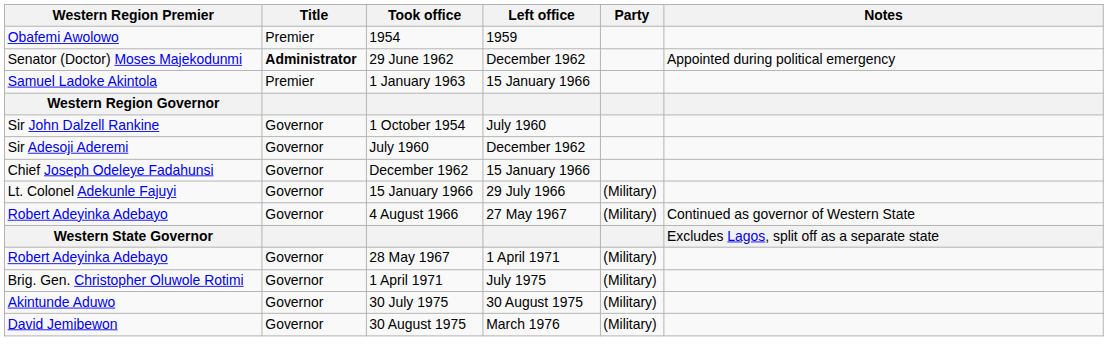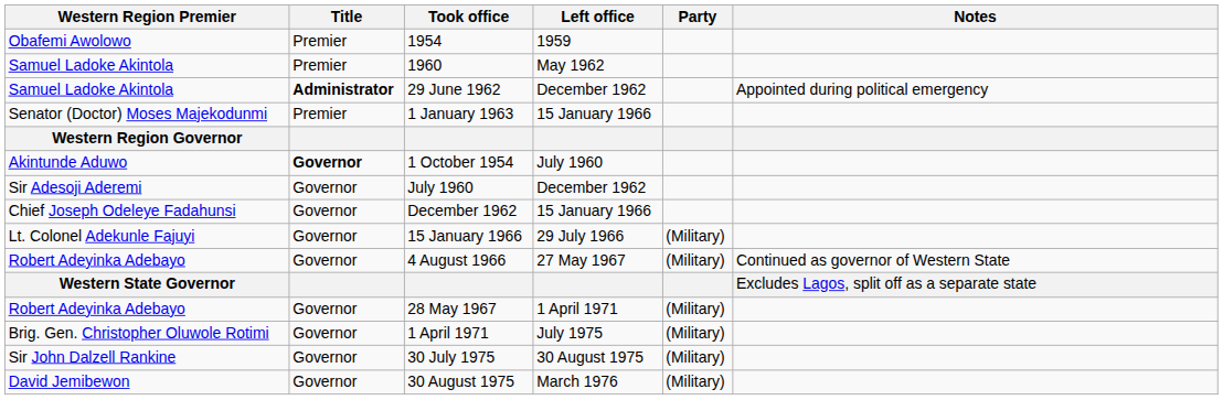+ row: Samuel Ladoke Akintola | Premier | 1960 | May 1962
29 June 1962 | Western Region Premier: Senator (Doctor) Moses Majekodunmi -> Samuel Ladoke Akintola
1 January 1963 | Western Region Premier: Samuel Ladoke Akintola -> Senator (Doctor) Moses Majekodunmi
1 October 1954 | Western Region Premier: Sir John Dalzell Rankine -> Akintunde Aduwo
1 October 1954 | Title: normal -> bold
30 July 1975 | Western Region Premier: Akintunde Aduwo -> Sir John Dalzell Rankine
